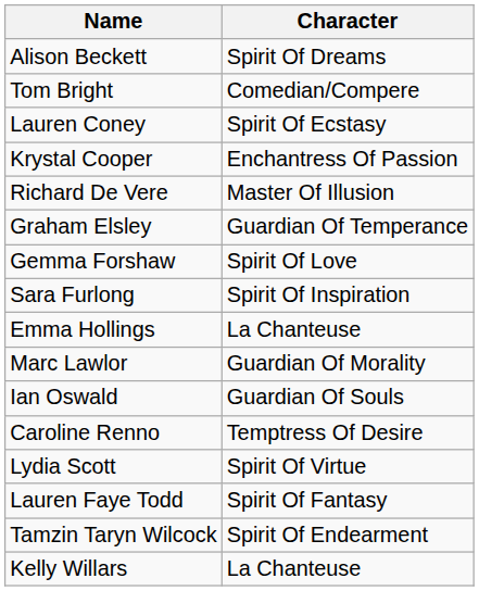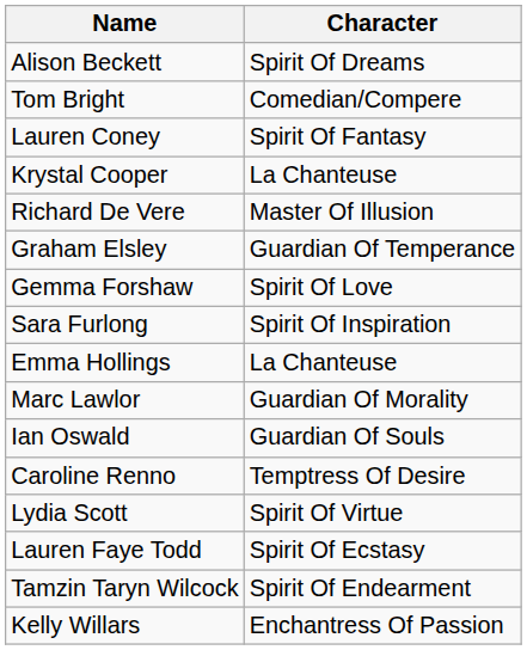Lauren Coney | Character: Spirit Of Ecstasy -> Spirit Of Fantasy
Krystal Cooper | Character: Enchantress Of Passion -> La Chanteuse
Lauren Faye Todd | Character: Spirit Of Fantasy -> Spirit Of Ecstasy
Kelly Willars | Character: La Chanteuse -> Enchantress Of Passion
